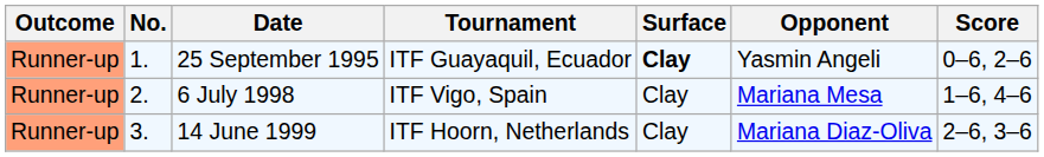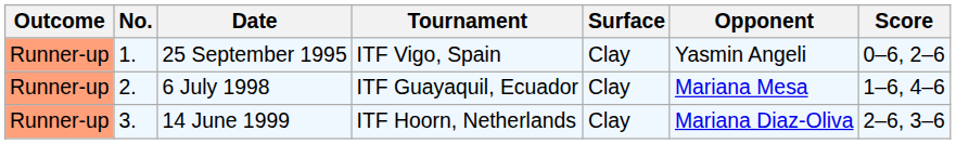25 September 1995 | Tournament: ITF Guayaquil, Ecuador -> ITF Vigo, Spain
25 September 1995 | Surface: bold -> normal
6 July 1998 | Tournament: ITF Vigo, Spain -> ITF Guayaquil, Ecuador
